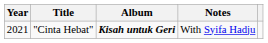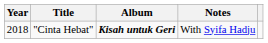"Cinta Hebat" | Year: 2021 -> 2018
